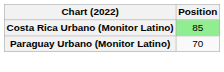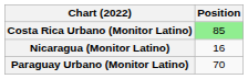+ row: Nicaragua (Monitor Latino) | 16
